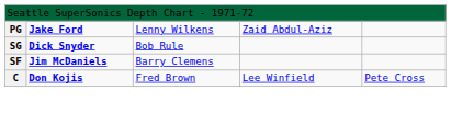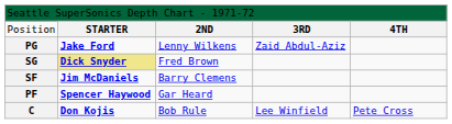+ row: Position | STARTER | 2ND | 3RD | 4TH
SG | column 2: no background -> khaki background
SG | column 3: Bob Rule -> Fred Brown
+ row: PF | Spencer Haywood | Gar Heard
C | column 3: Fred Brown -> Bob Rule
